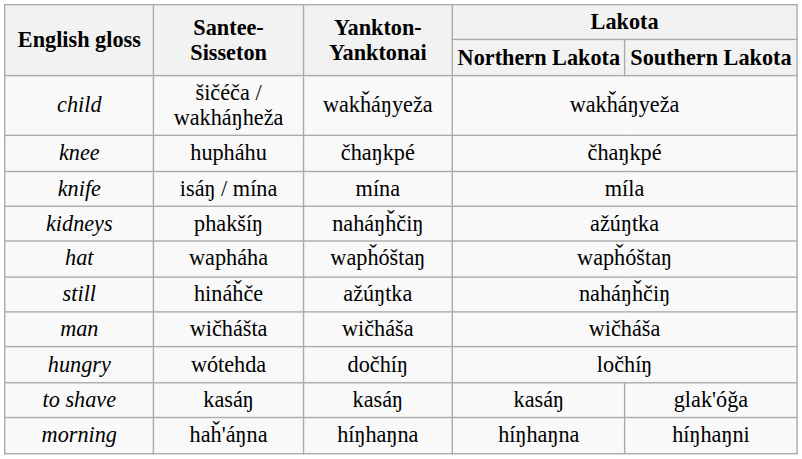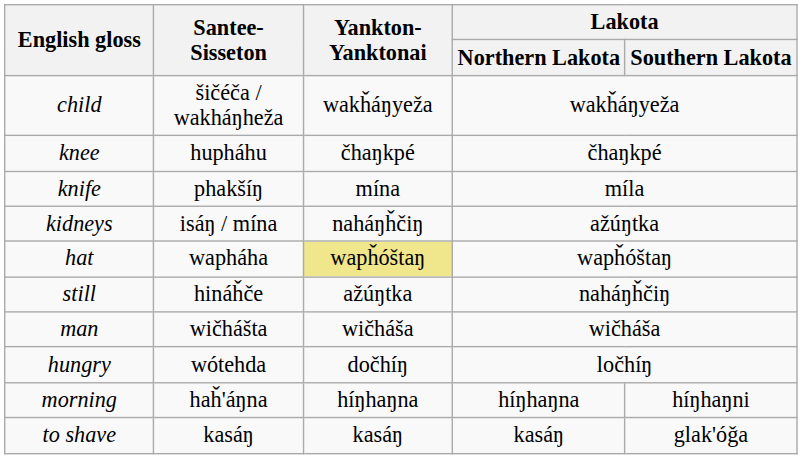knife | Santee-Sisseton: isáŋ / mína -> phakšíŋ
kidneys | Santee-Sisseton: phakšíŋ -> isáŋ / mína
hat | Yankton-Yanktonai: no background -> khaki background
rows swapped: morning <-> to shave
